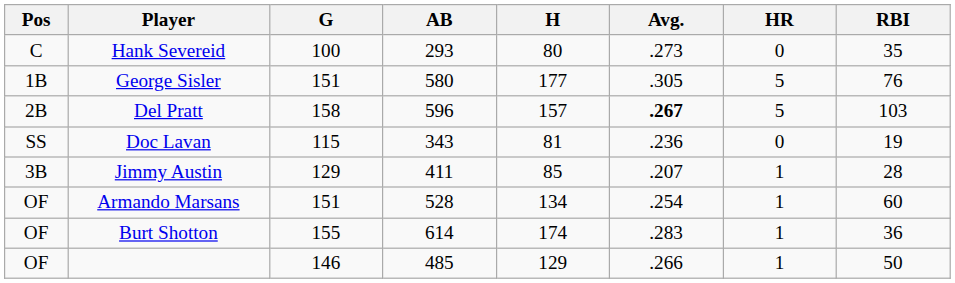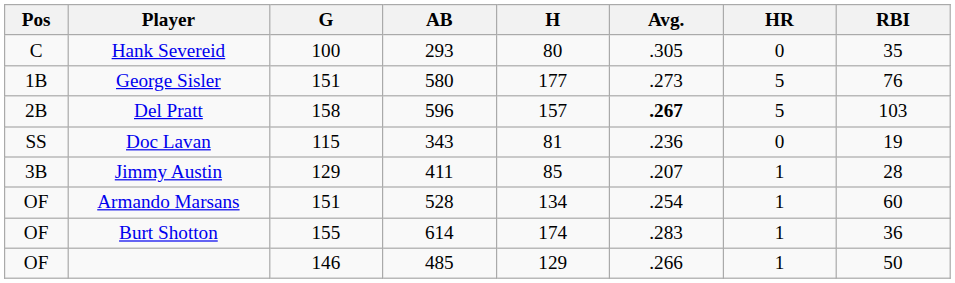Hank Severeid | Avg.: .273 -> .305
George Sisler | Avg.: .305 -> .273
